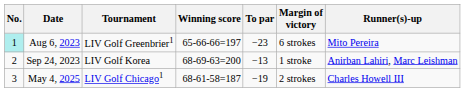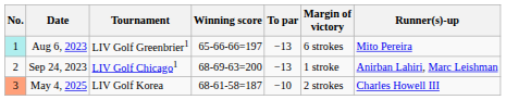Aug 6, 2023 | To par: −23 -> −13
Sep 24, 2023 | Tournament: LIV Golf Korea -> LIV Golf Chicago1
May 4, 2025 | No.: no background -> lightsalmon background
May 4, 2025 | Tournament: LIV Golf Chicago1 -> LIV Golf Korea
May 4, 2025 | To par: −19 -> −10
